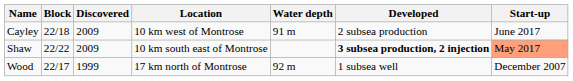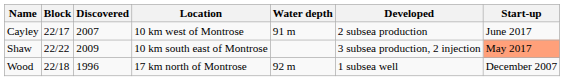Cayley | Block: 22/18 -> 22/17
Cayley | Discovered: 2009 -> 2007
Shaw | Developed: bold -> normal
Wood | Block: 22/17 -> 22/18
Wood | Discovered: 1999 -> 1996
